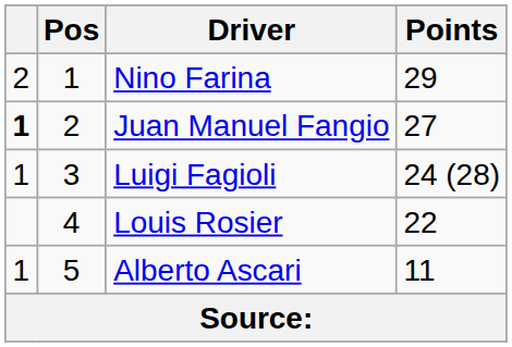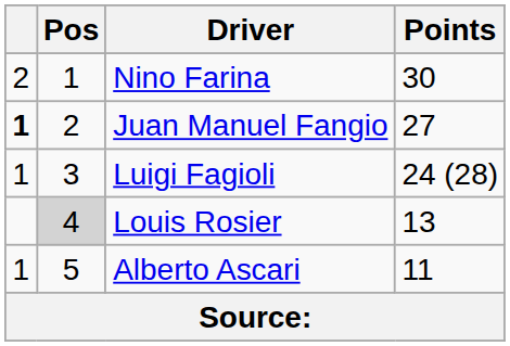Nino Farina | Points: 29 -> 30
Louis Rosier | Pos: no background -> lightgrey background
Louis Rosier | Points: 22 -> 13
